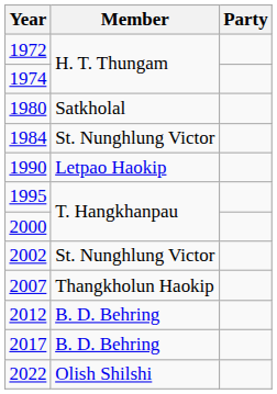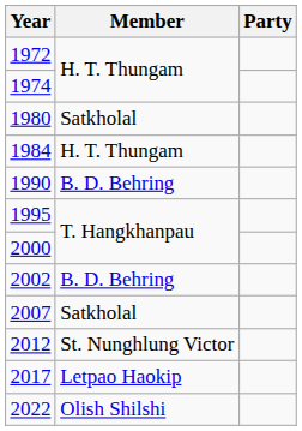1984 | Member: St. Nunghlung Victor -> H. T. Thungam
1990 | Member: Letpao Haokip -> B. D. Behring
2002 | Member: St. Nunghlung Victor -> B. D. Behring
2007 | Member: Thangkholun Haokip -> Satkholal
2012 | Member: B. D. Behring -> St. Nunghlung Victor
2017 | Member: B. D. Behring -> Letpao Haokip
